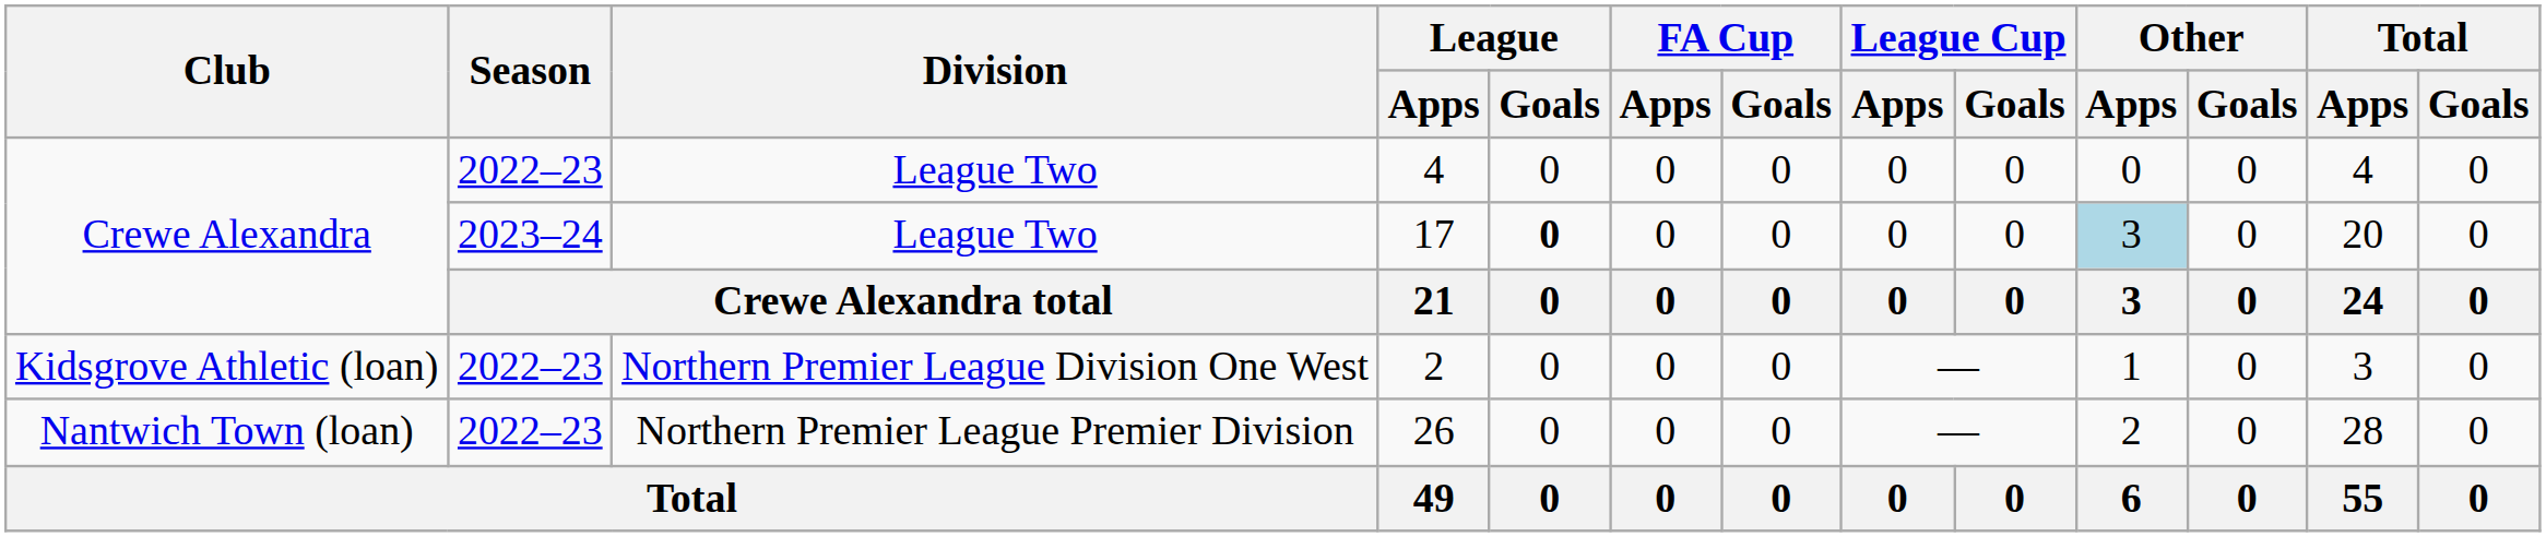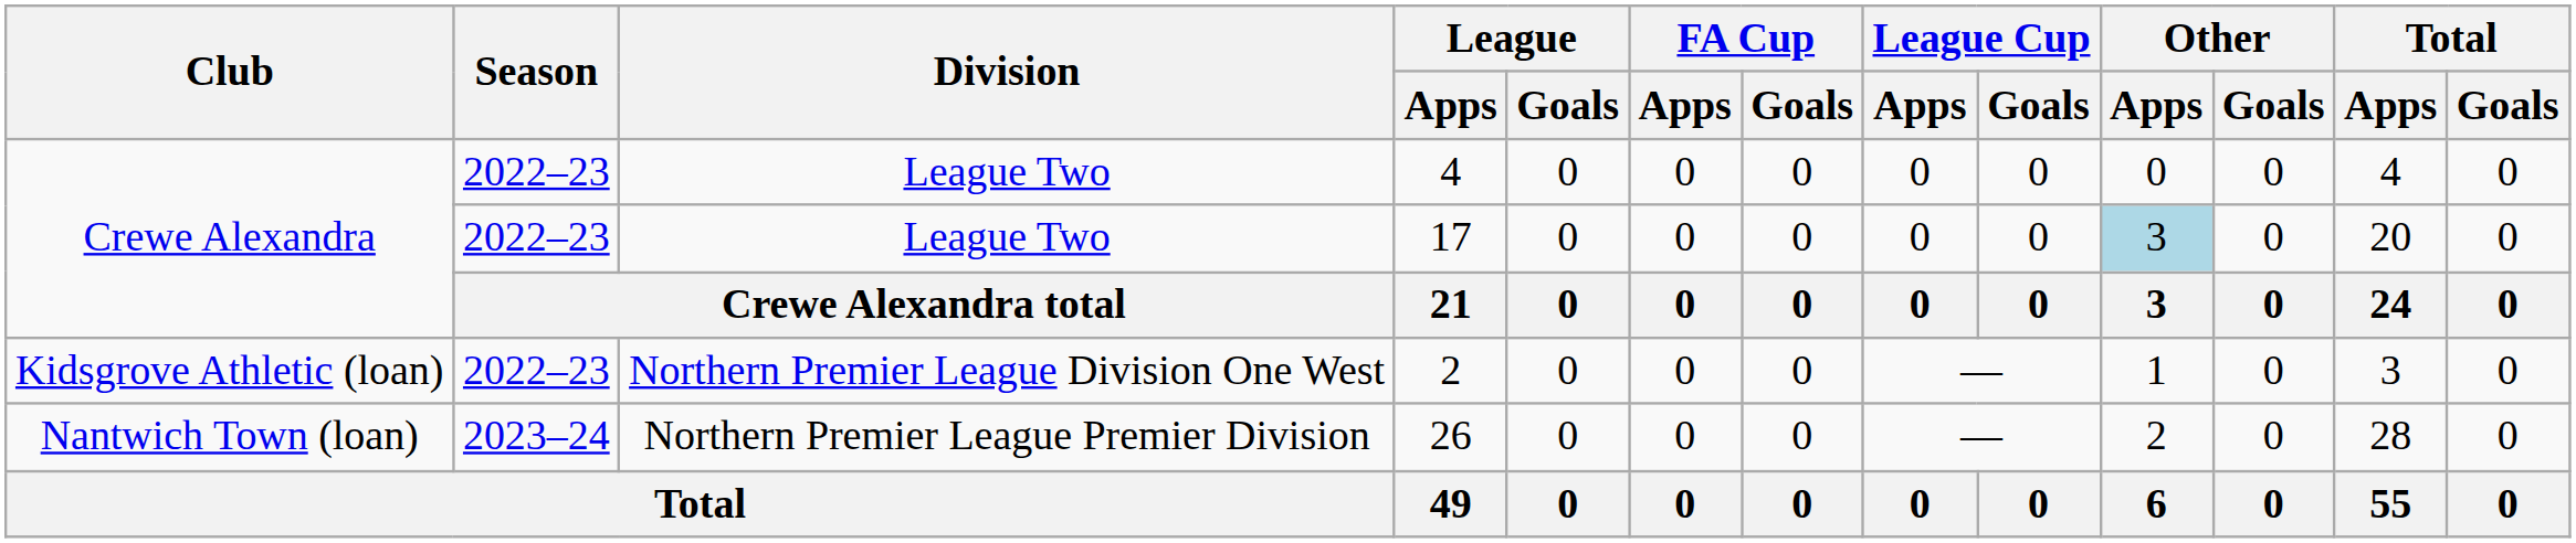17 | Season: 2023–24 -> 2022–23
17 | League / Goals: bold -> normal
26 | Season: 2022–23 -> 2023–24
